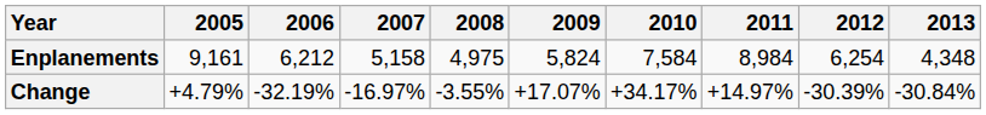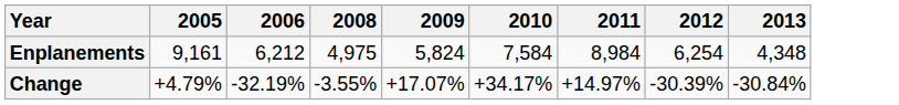- column: 2007 | 5,158 | -16.97%
